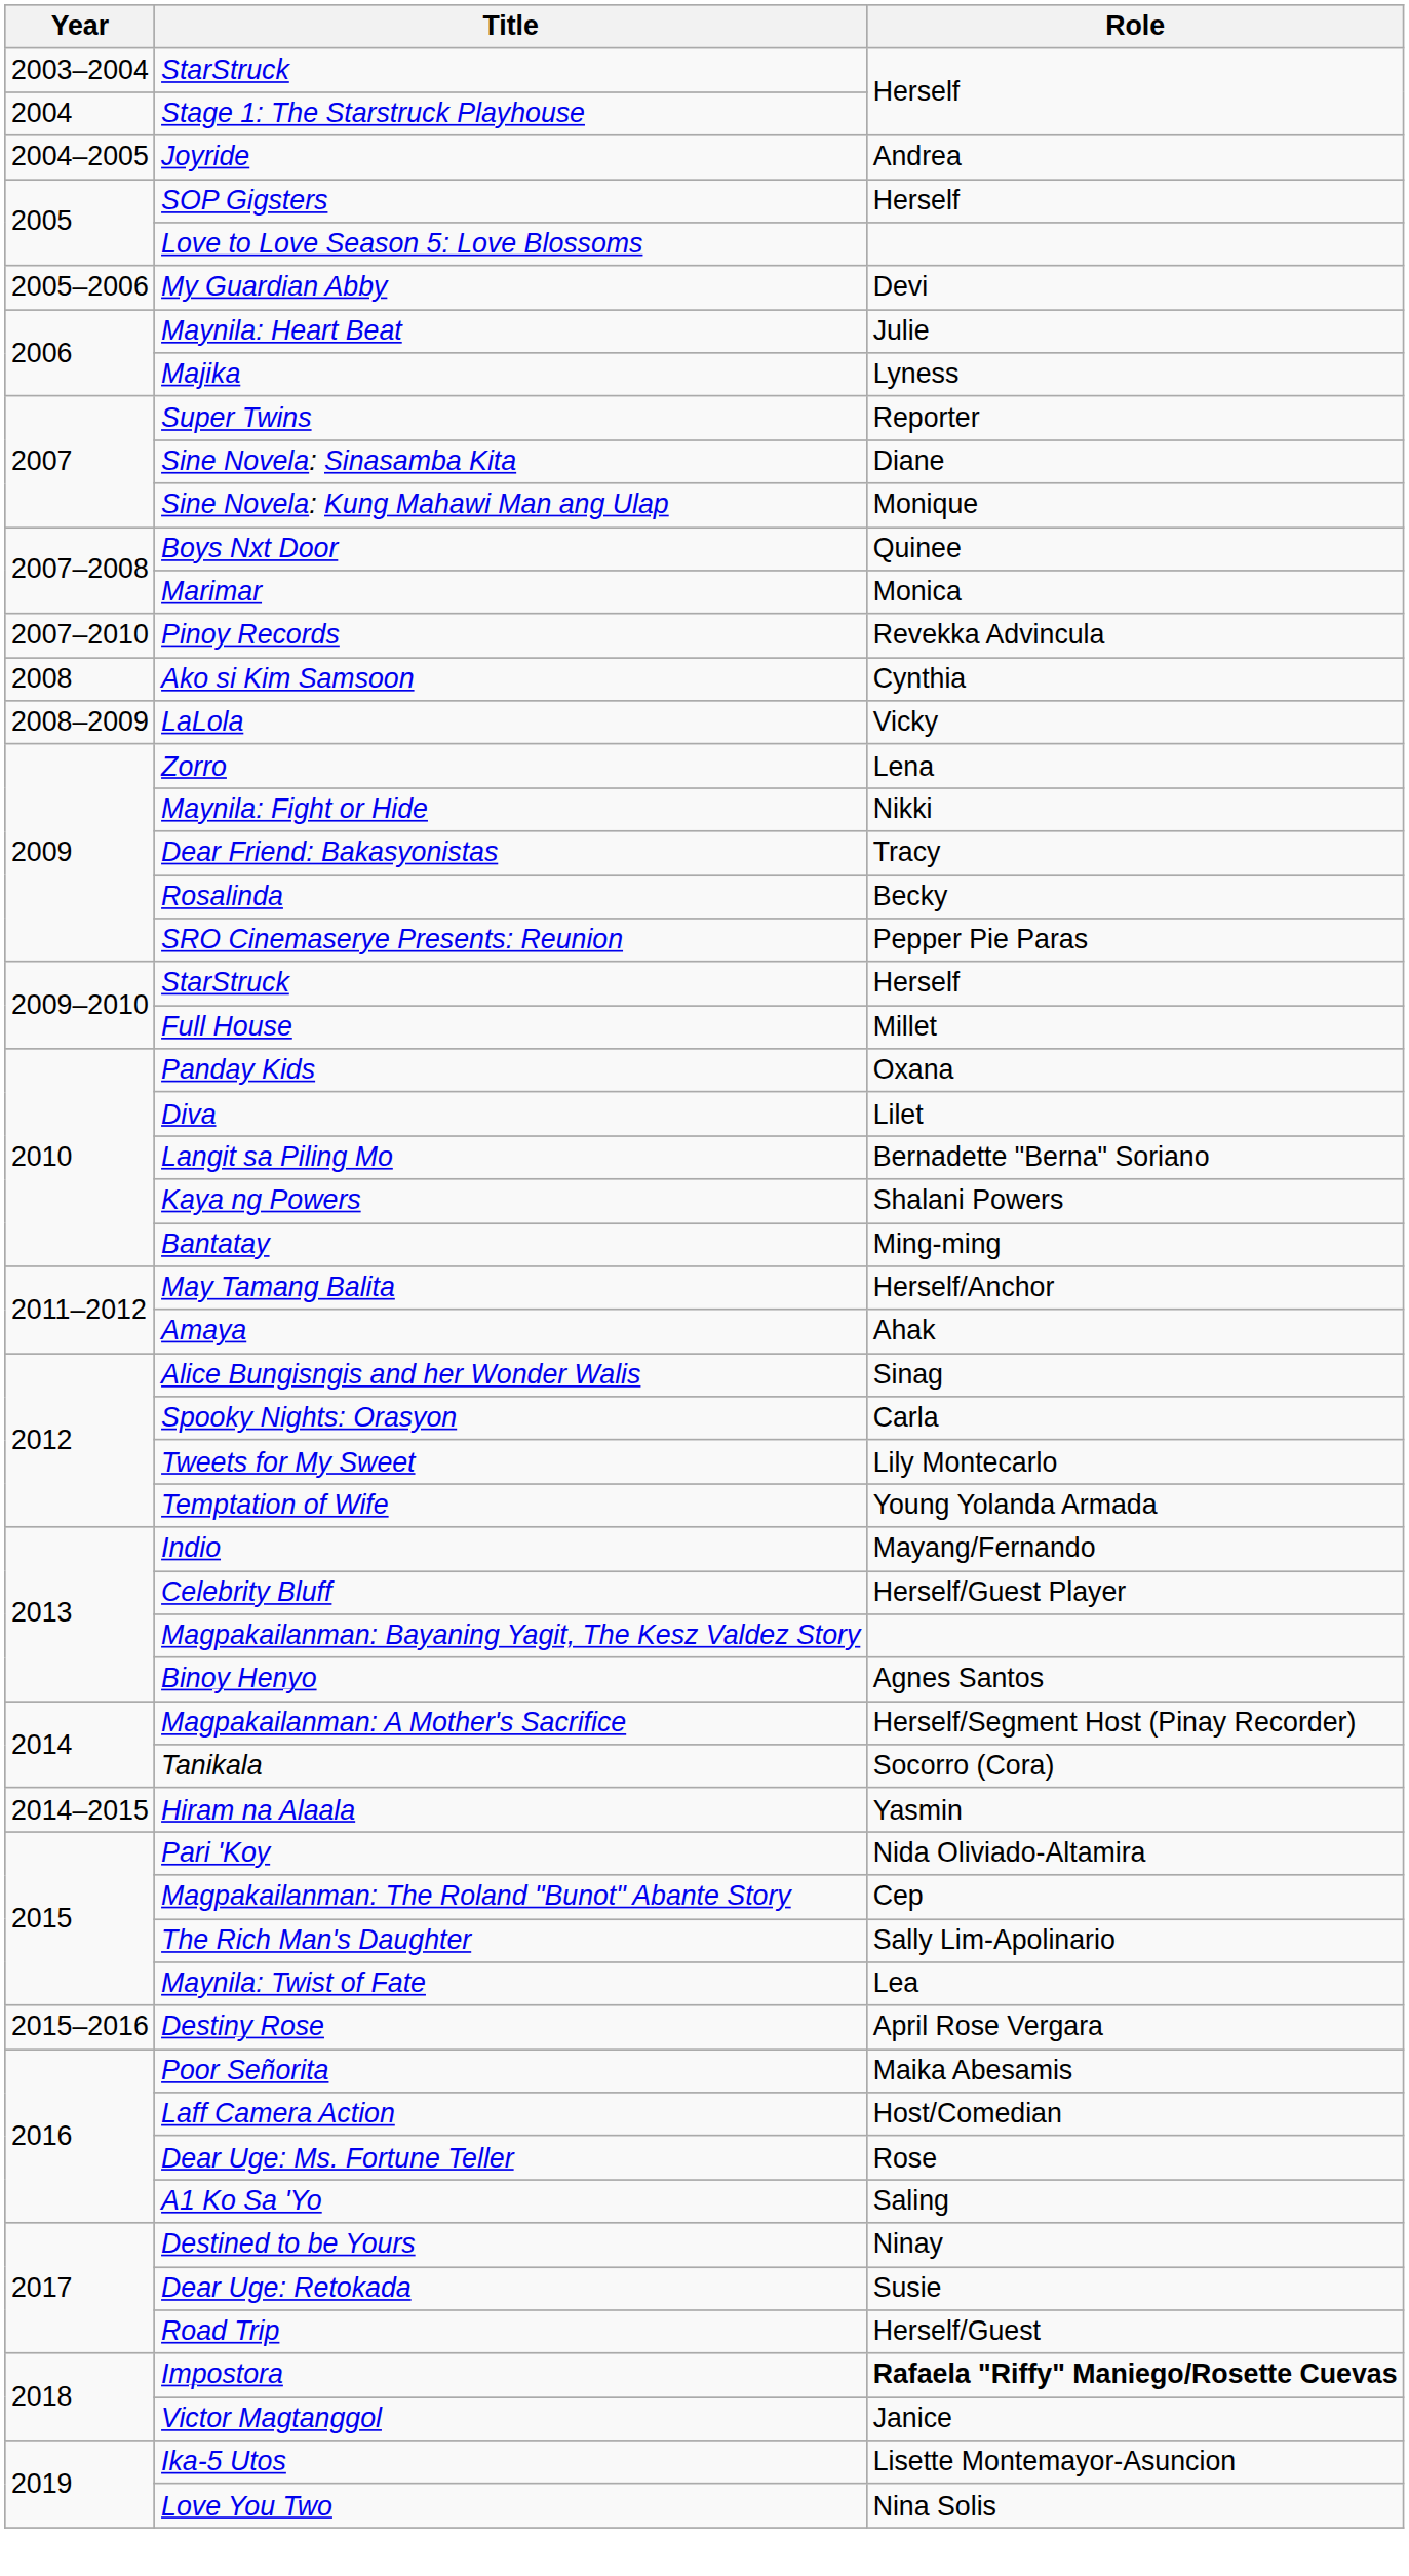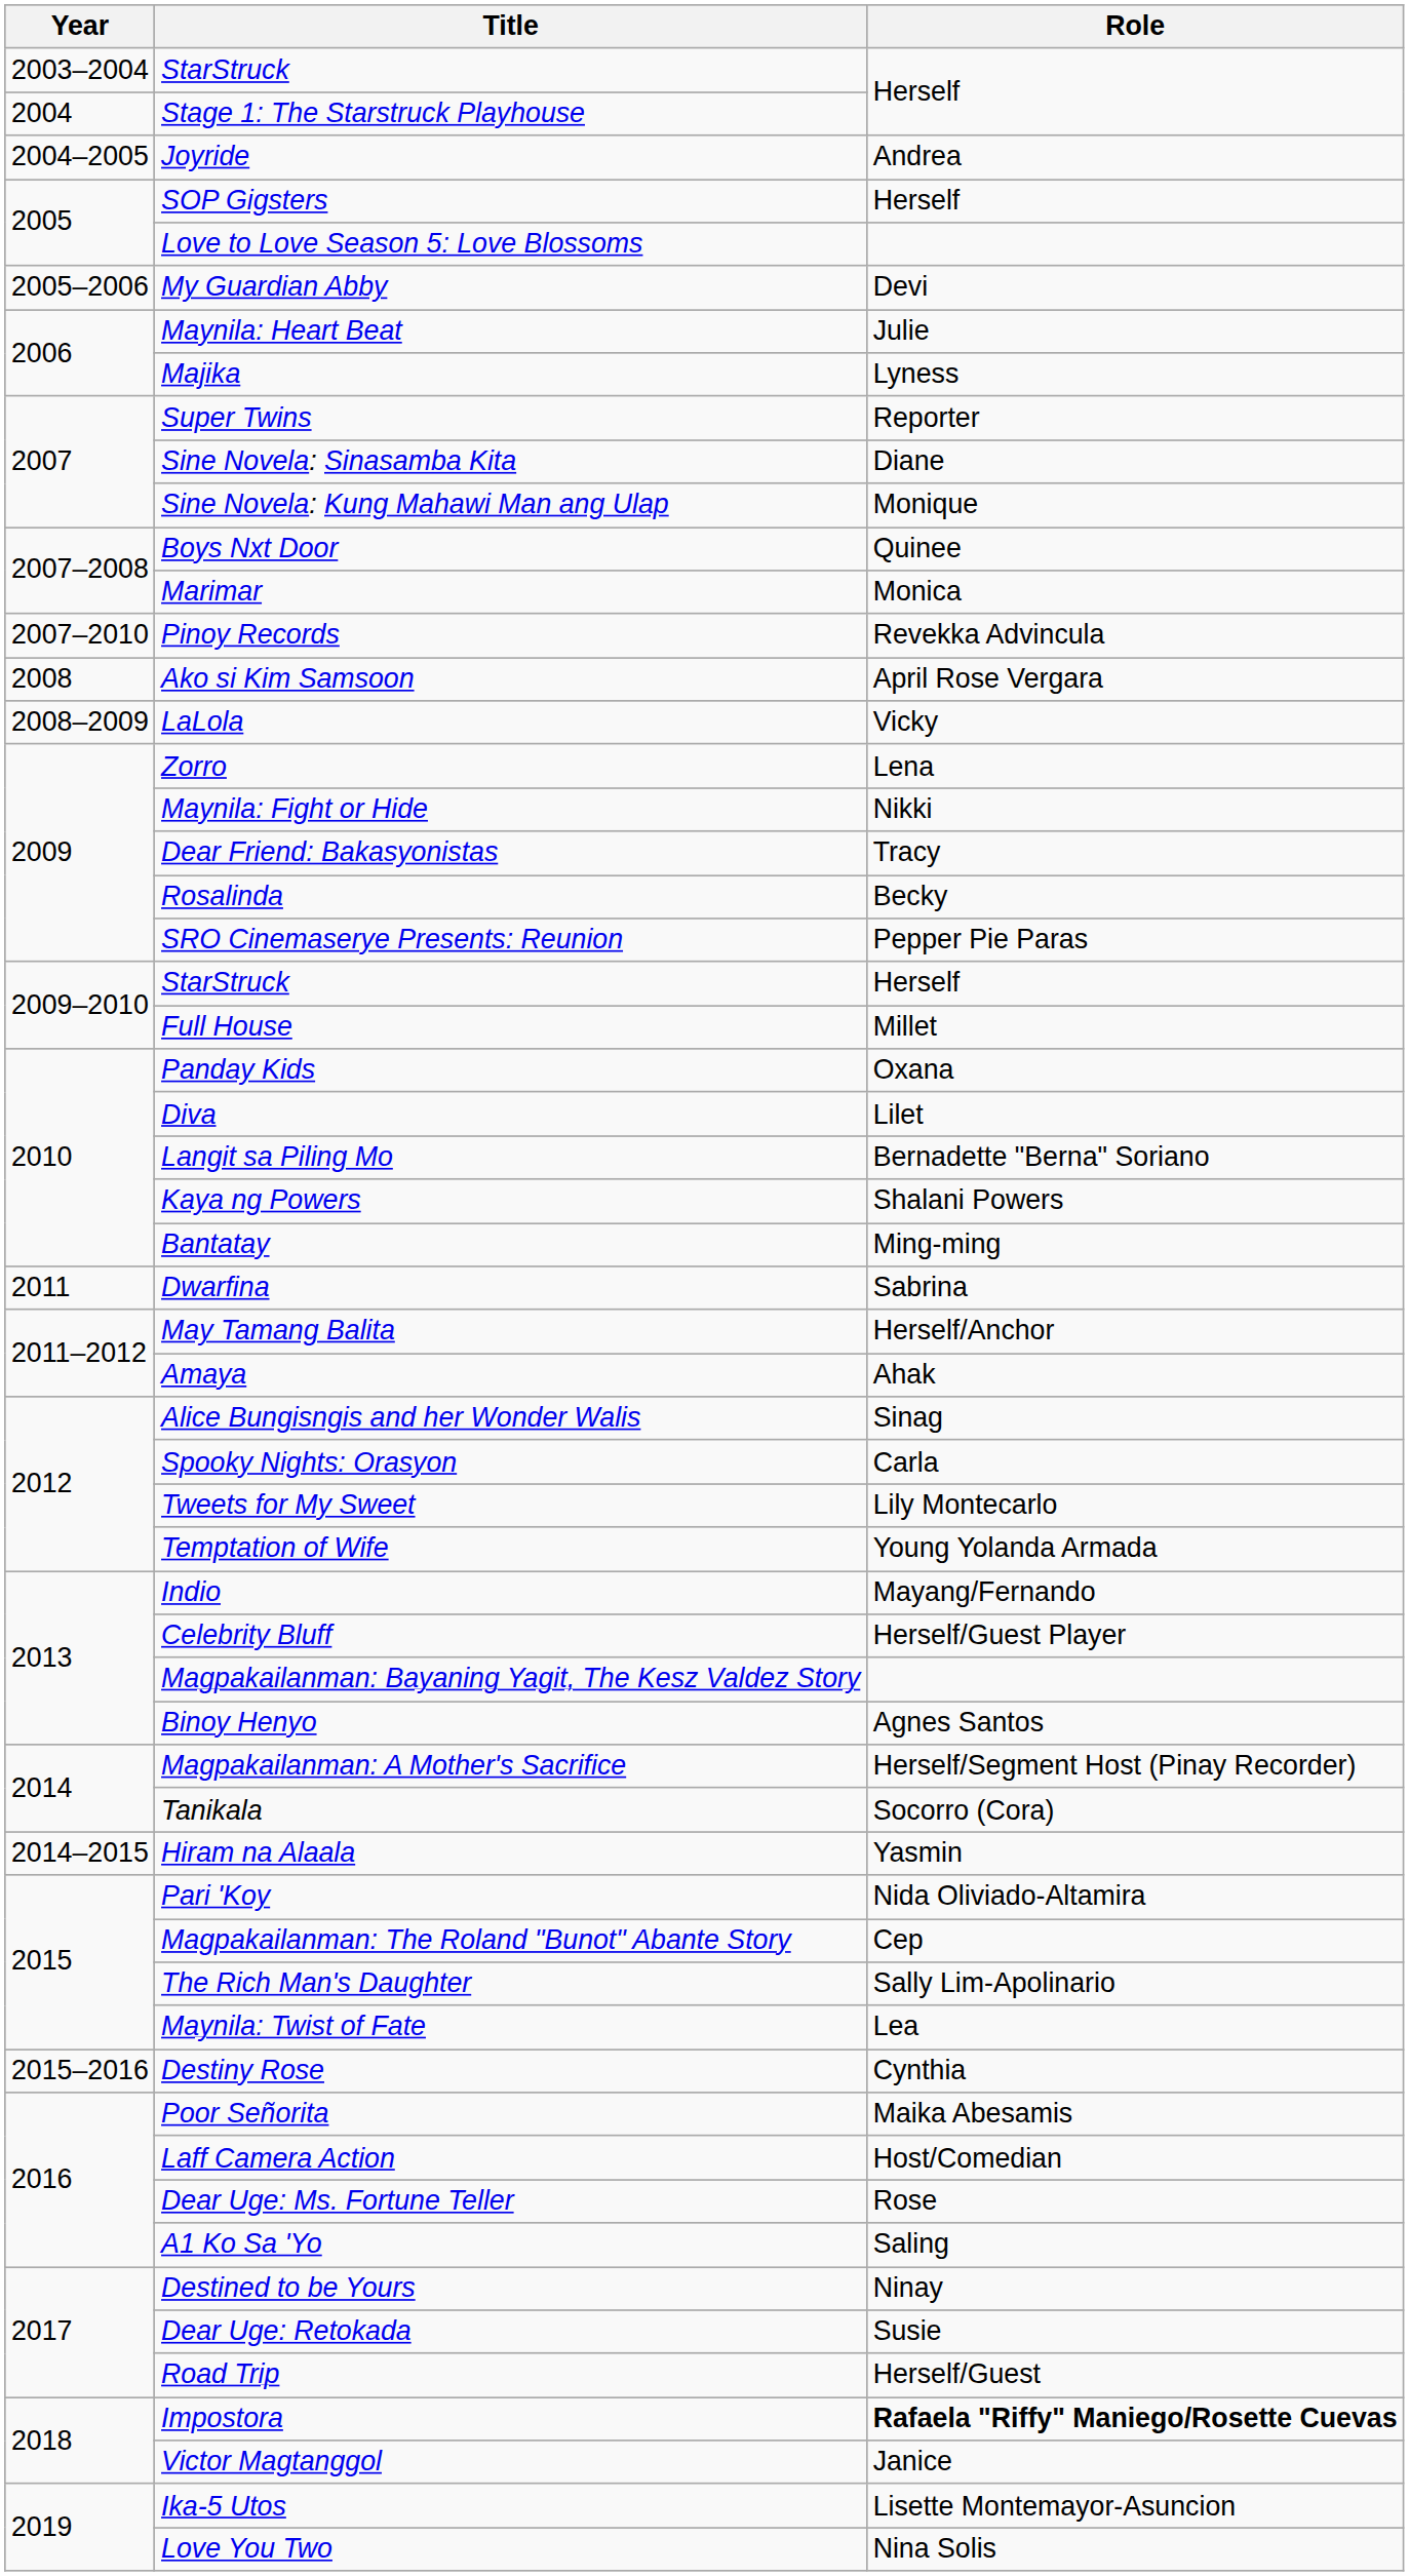Ako si Kim Samsoon | Role: Cynthia -> April Rose Vergara
+ row: 2011 | Dwarfina | Sabrina
Destiny Rose | Role: April Rose Vergara -> Cynthia
